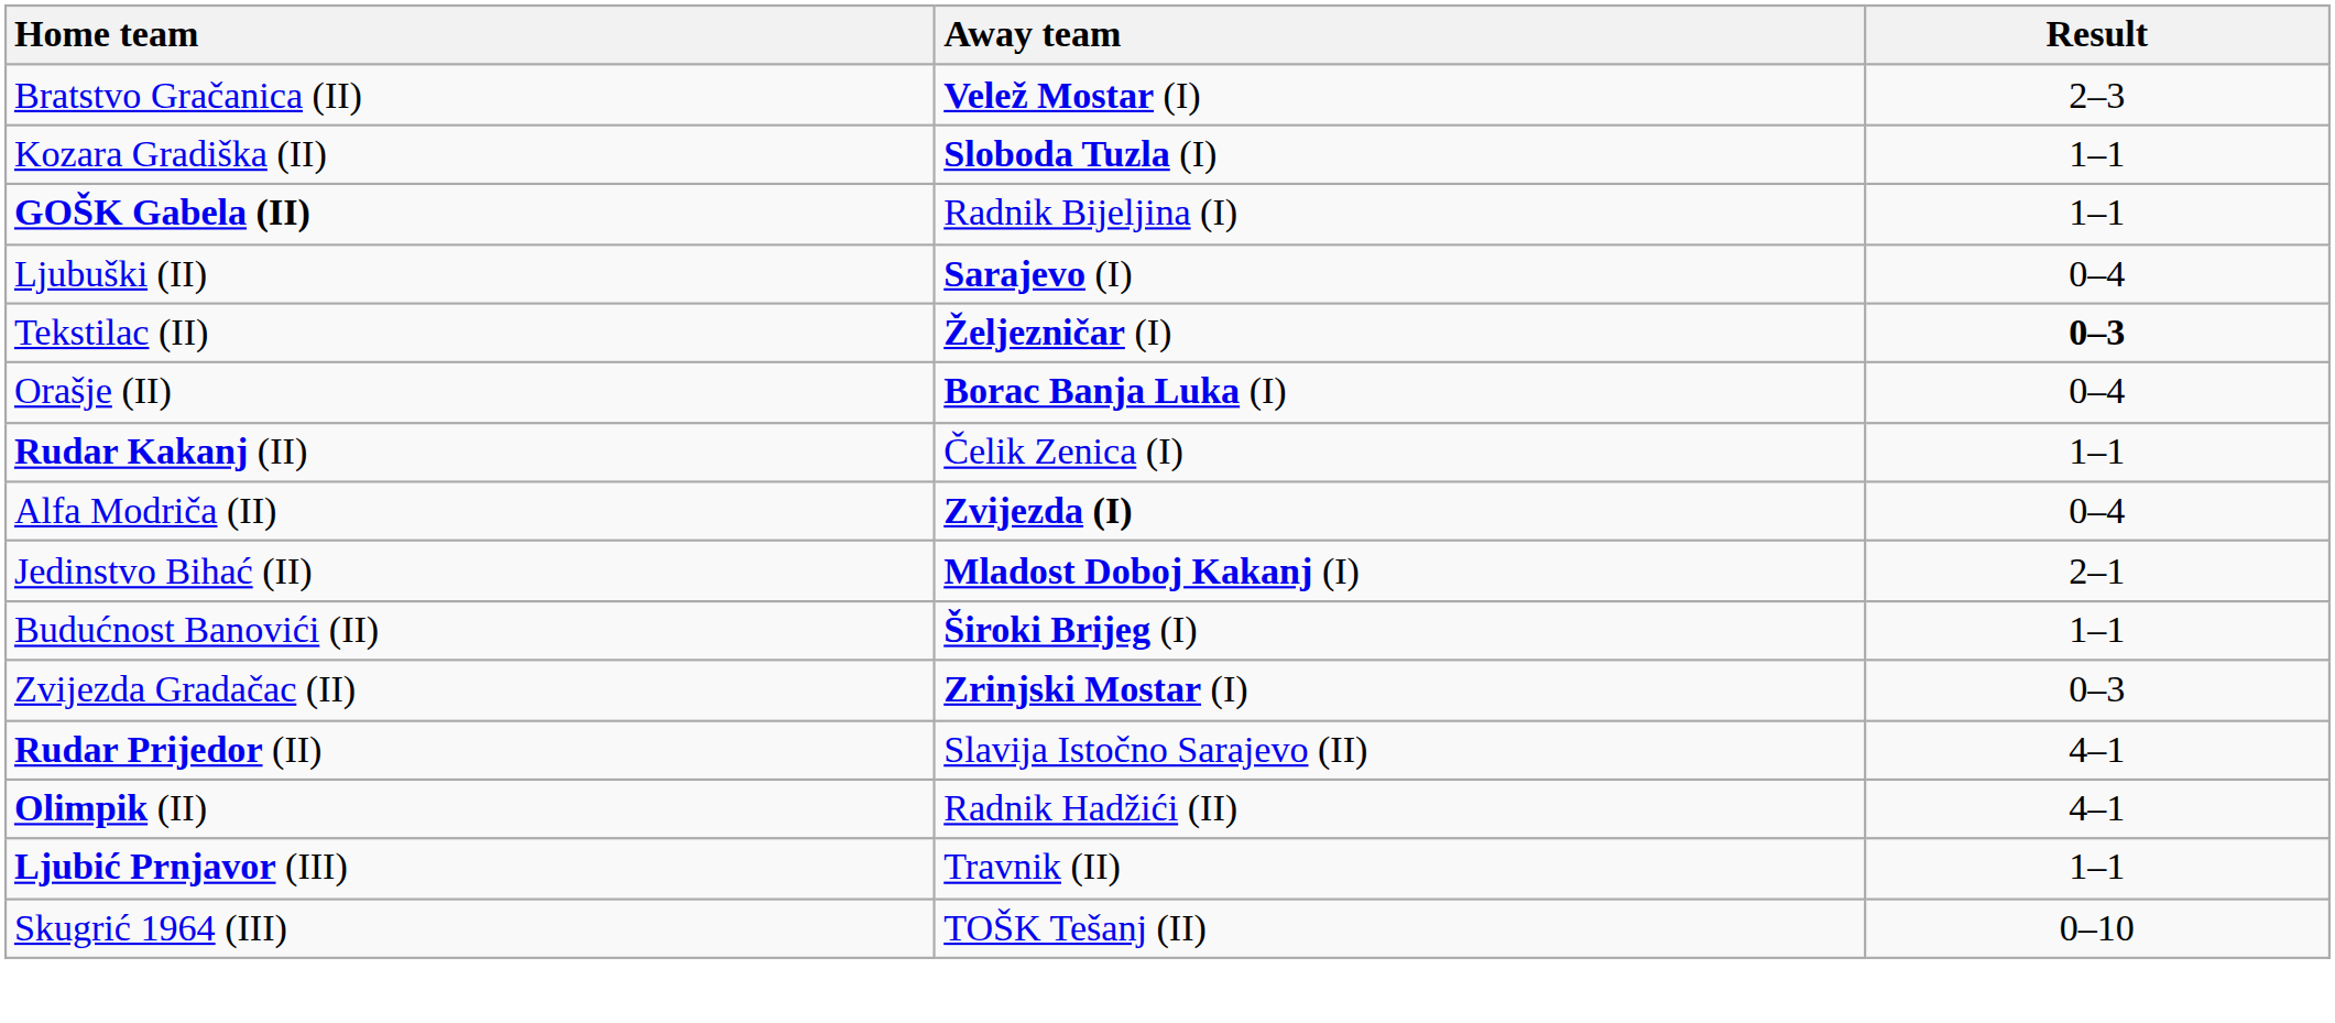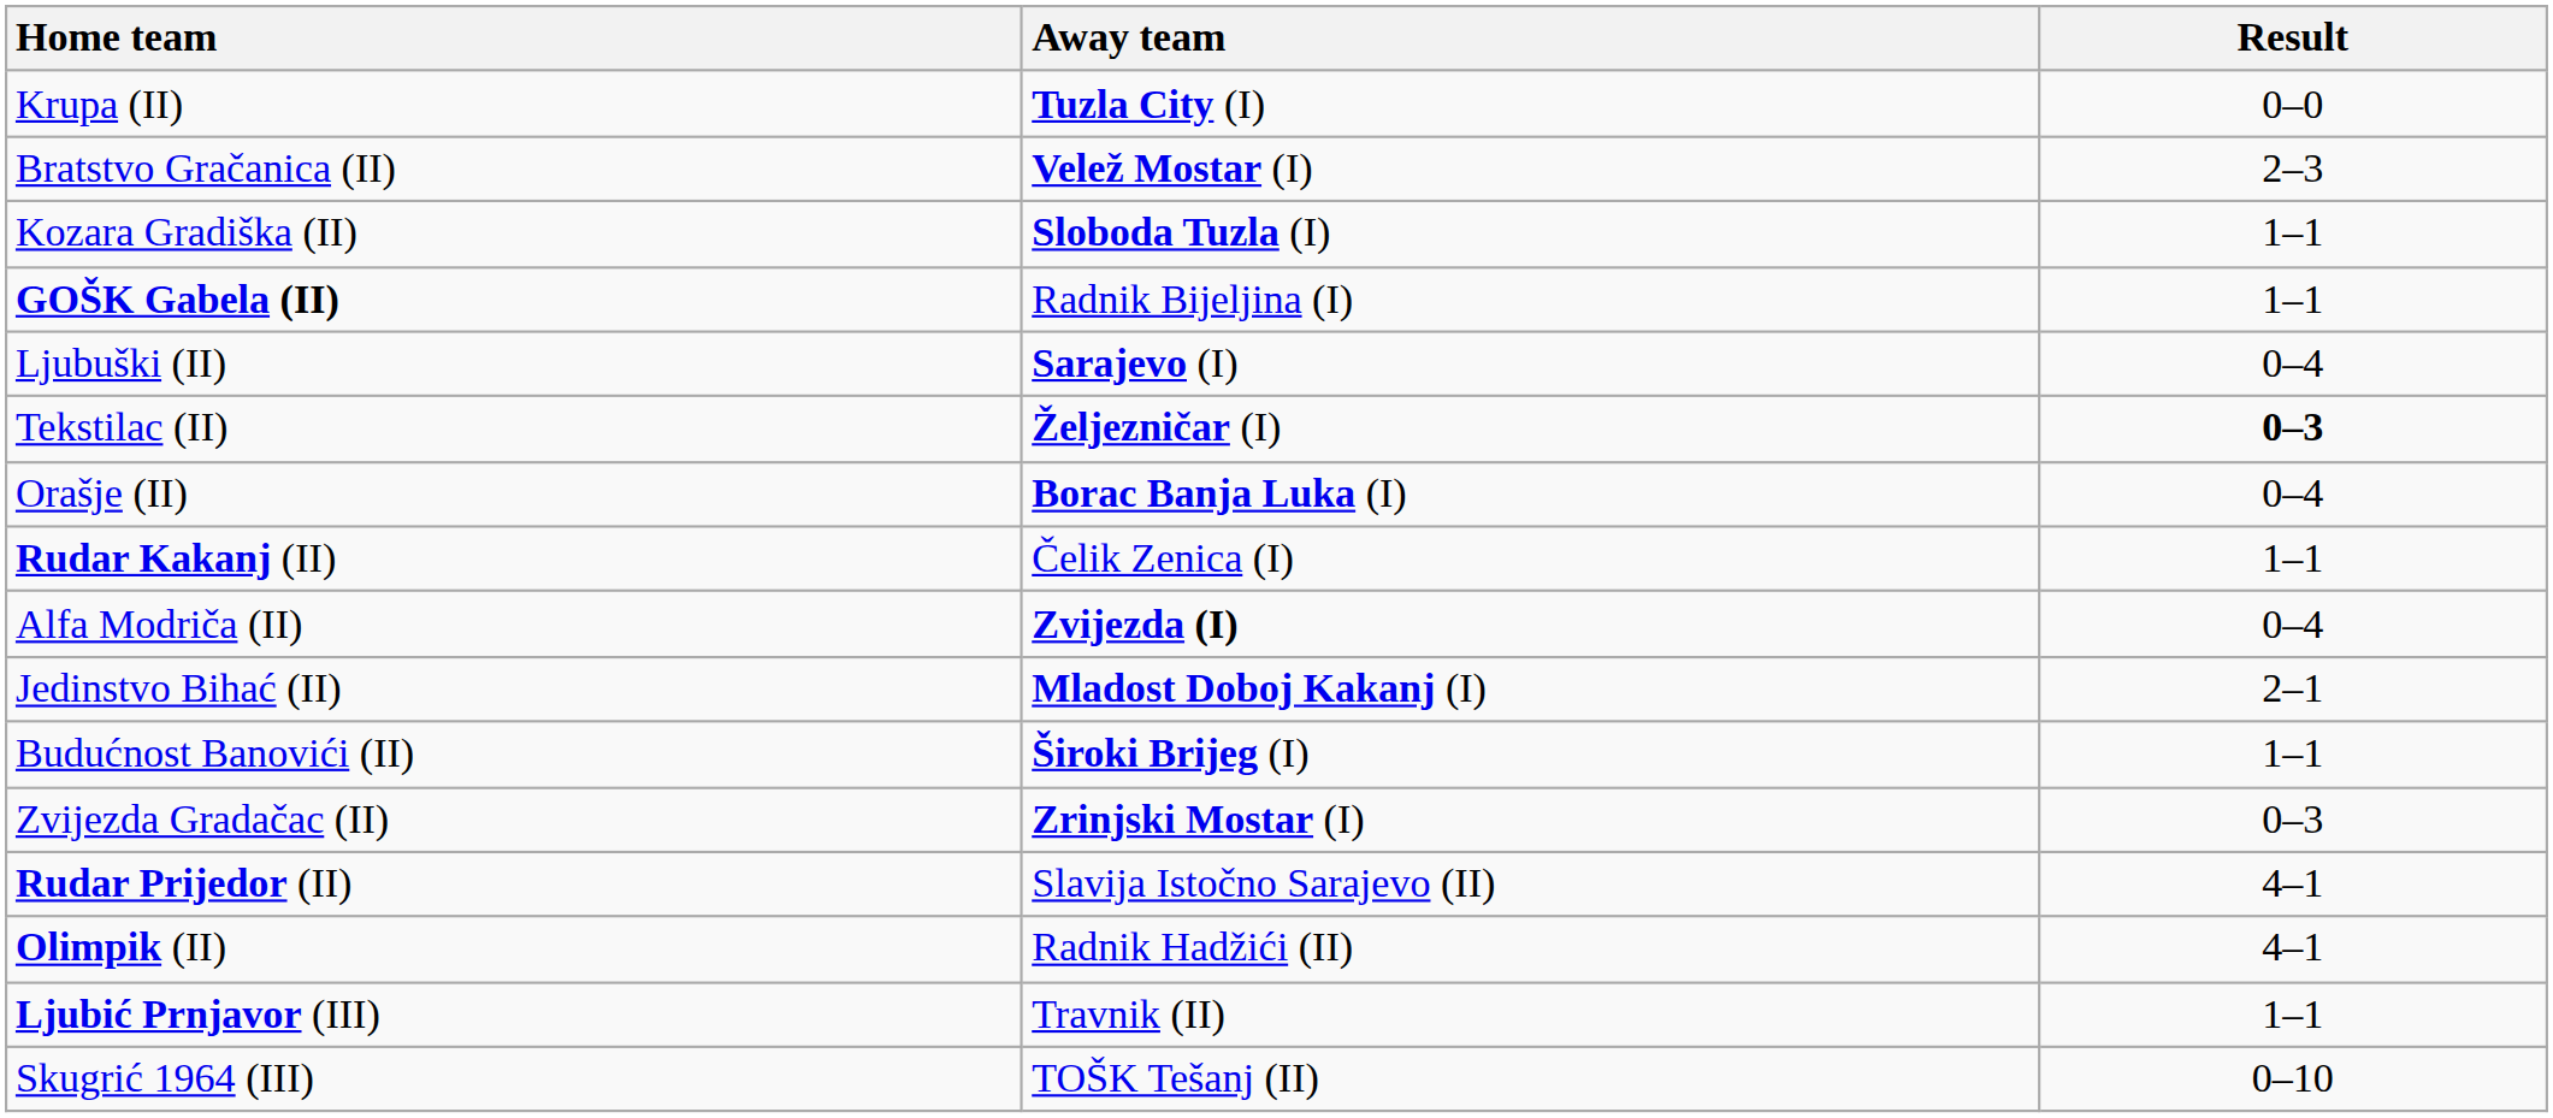+ row: Krupa (II) | Tuzla City (I) | 0–0
